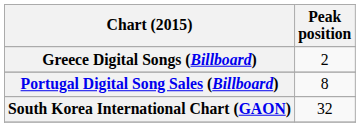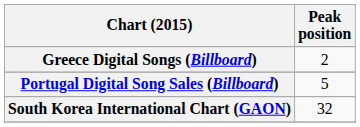Portugal Digital Song Sales (Billboard) | Peak position: 8 -> 5
